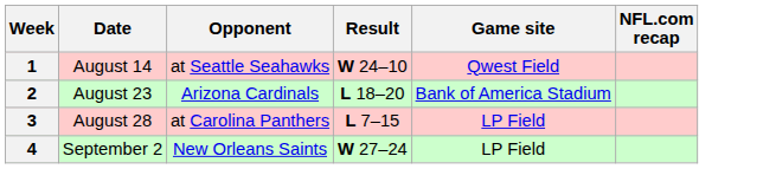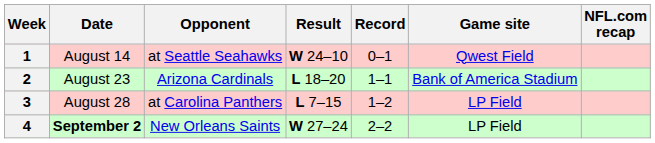+ column: Record | 0–1 | 1–1 | 1–2 | 2–2
4 | Date: normal -> bold
